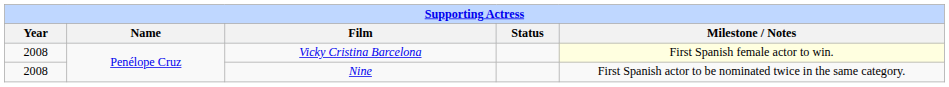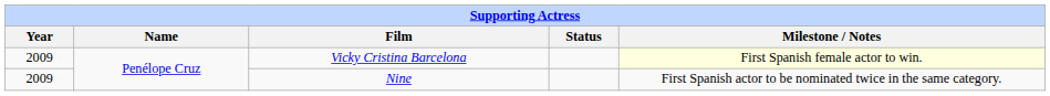Vicky Cristina Barcelona | Year: 2008 -> 2009
Nine | Year: 2008 -> 2009
